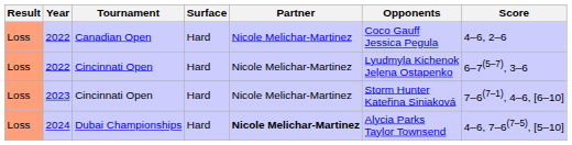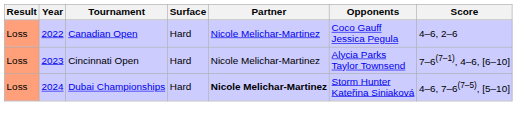- row: Loss | 2022 | Cincinnati Open | Hard | Nicole Melichar-Martinez | Lyudmyla Kichenok Jeļena Ostapenko | 6–7(5–7), 3–6
2023 | Opponents: Storm Hunter Kateřina Siniaková -> Alycia Parks Taylor Townsend
2024 | Opponents: Alycia Parks Taylor Townsend -> Storm Hunter Kateřina Siniaková
